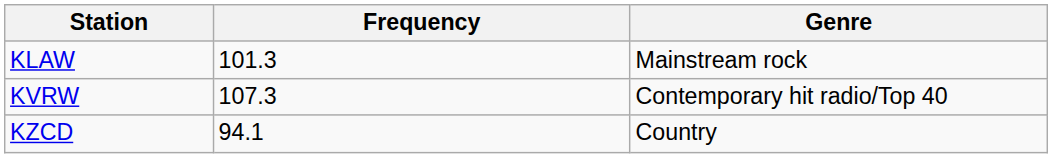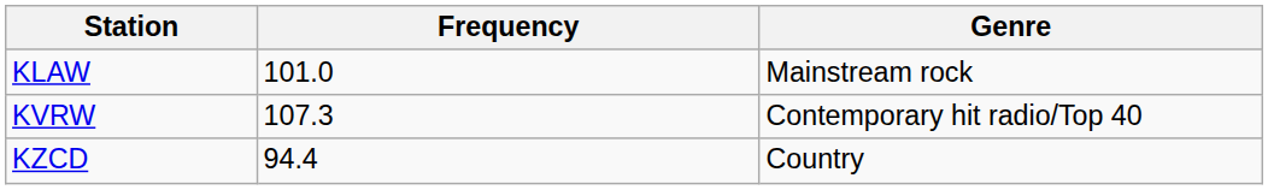KLAW | Frequency: 101.3 -> 101.0
KZCD | Frequency: 94.1 -> 94.4
